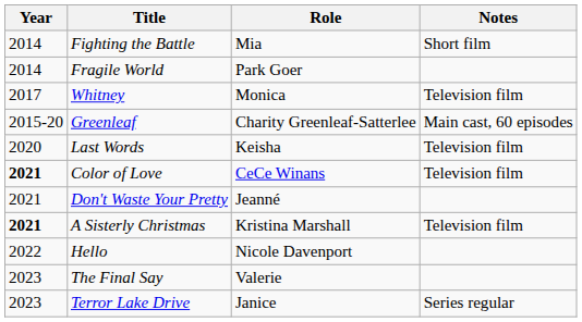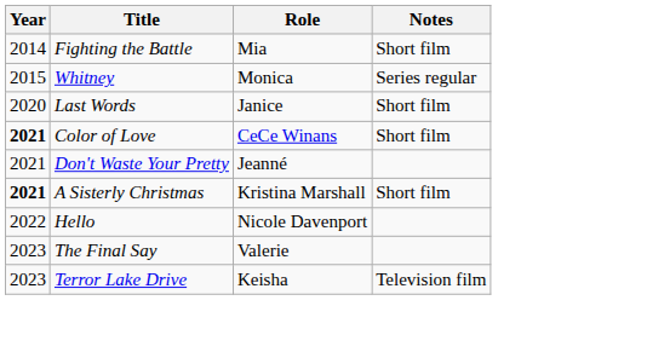- row: 2014 | Fragile World | Park Goer
Whitney | Year: 2017 -> 2015
Whitney | Notes: Television film -> Series regular
- row: 2015-20 | Greenleaf | Charity Greenleaf-Satterlee | Main cast, 60 episodes
Last Words | Role: Keisha -> Janice
Last Words | Notes: Television film -> Short film
Color of Love | Notes: Television film -> Short film
A Sisterly Christmas | Notes: Television film -> Short film
Terror Lake Drive | Role: Janice -> Keisha
Terror Lake Drive | Notes: Series regular -> Television film
